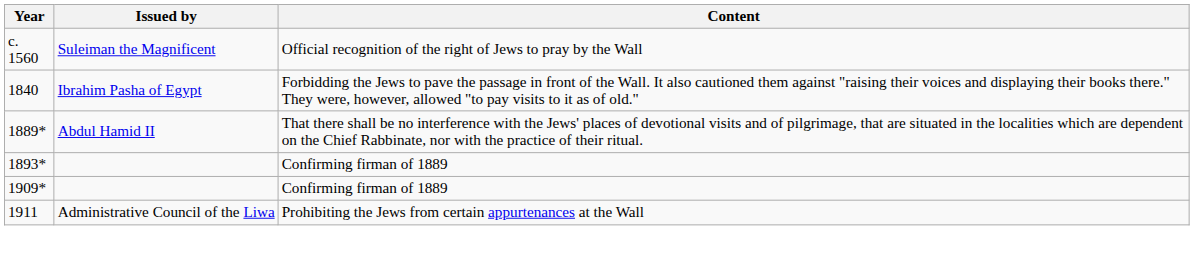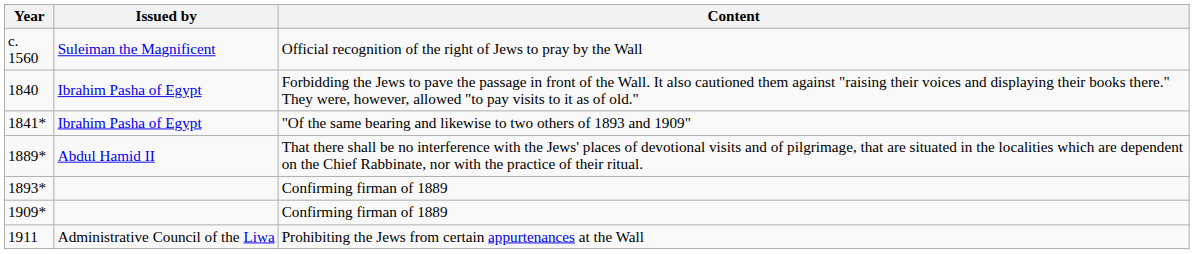+ row: 1841* | Ibrahim Pasha of Egypt | "Of the same bearing and likewise to two others of 1893 and 1909"
